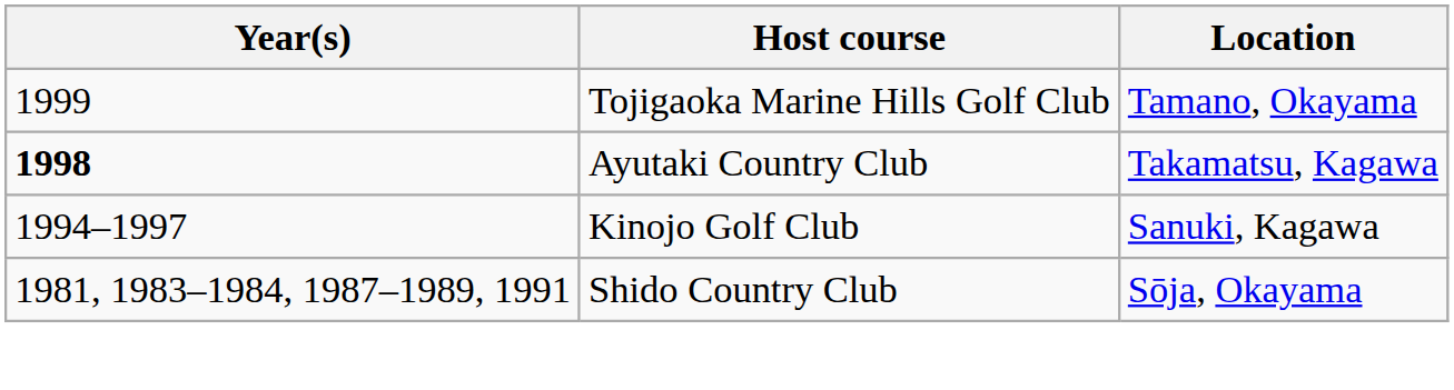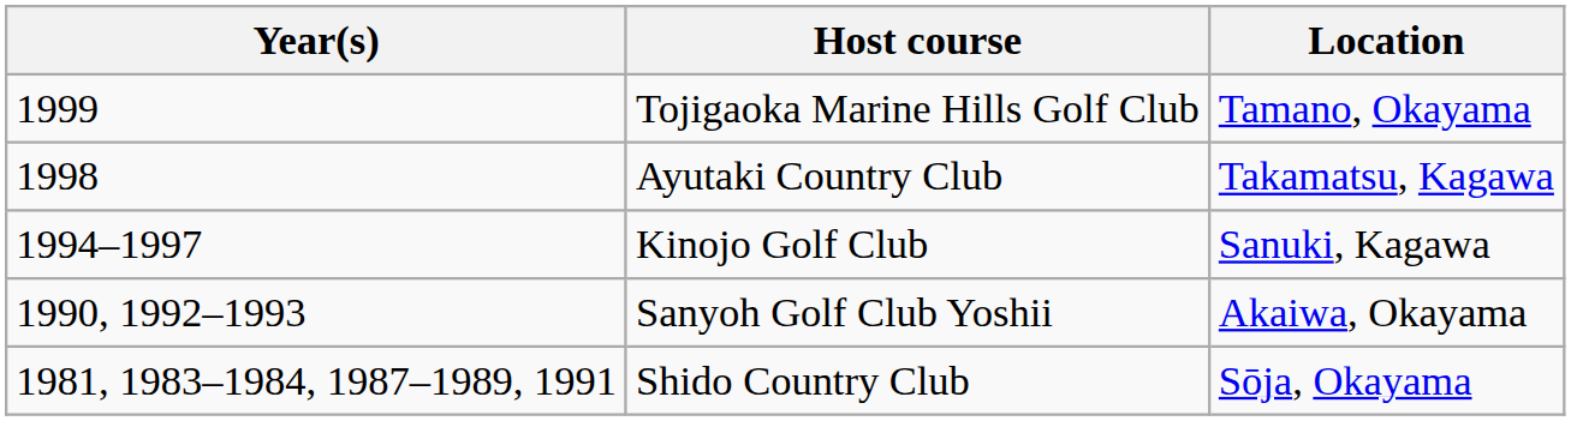Ayutaki Country Club | Year(s): bold -> normal
+ row: 1990, 1992–1993 | Sanyoh Golf Club Yoshii | Akaiwa, Okayama
